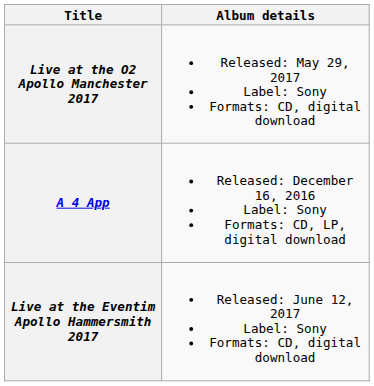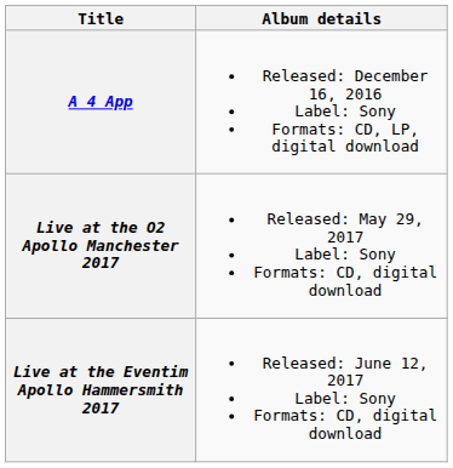rows swapped: A 4 App <-> Live at the O2 Apollo Manchester 2017
